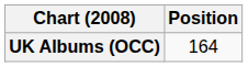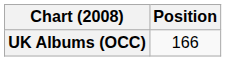UK Albums (OCC) | Position: 164 -> 166
